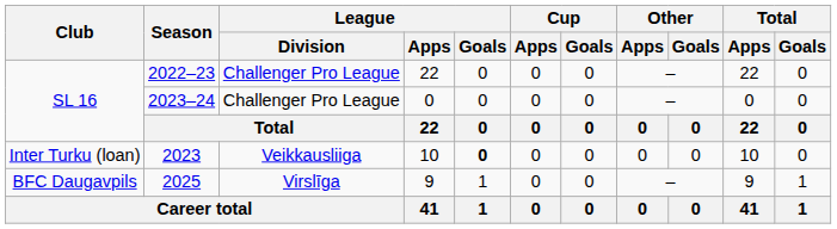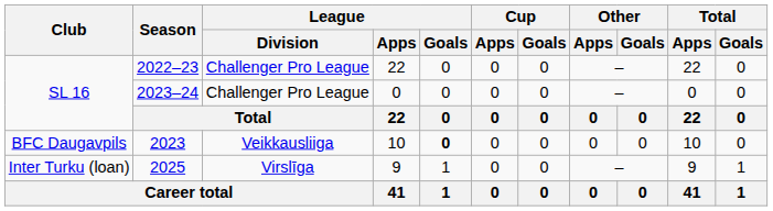2023 | Club: Inter Turku (loan) -> BFC Daugavpils
2025 | Club: BFC Daugavpils -> Inter Turku (loan)
